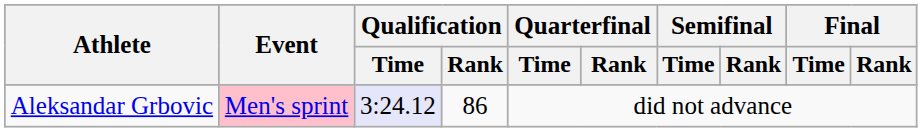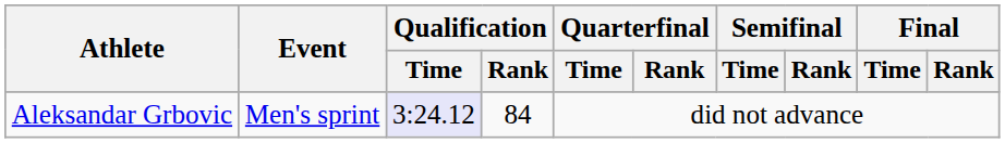Aleksandar Grbovic | Event: pink background -> no background
Aleksandar Grbovic | Qualification / Rank: 86 -> 84
